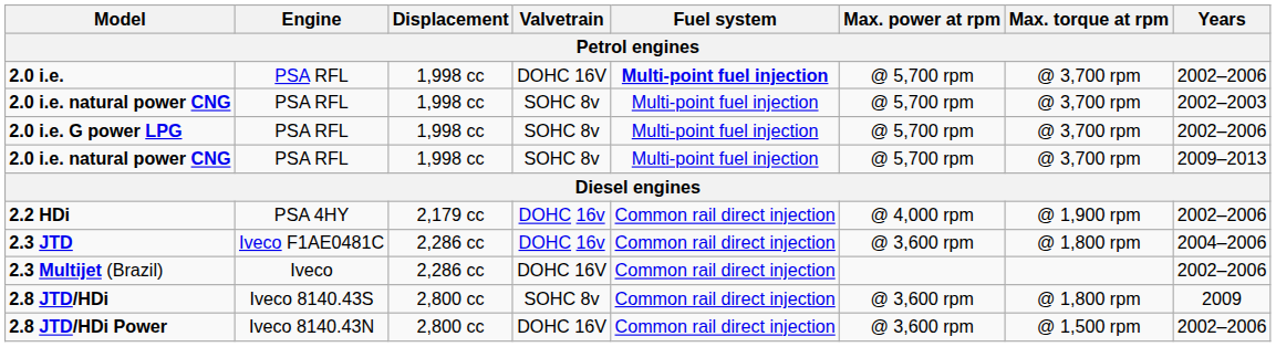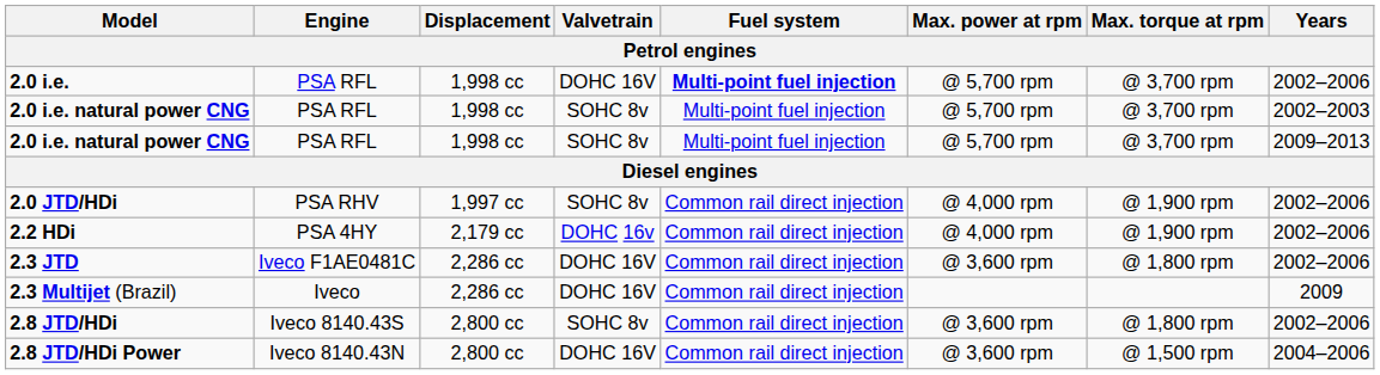- row: 2.0 i.e. G power LPG | PSA RFL | 1,998 cc | SOHC 8v | Multi-point fuel injection | @ 5,700 rpm | @ 3,700 rpm | 2002–2006
+ row: 2.0 JTD/HDi | PSA RHV | 1,997 cc | SOHC 8v | Common rail direct injection | @ 4,000 rpm | @ 1,900 rpm | 2002–2006
2.3 JTD | Valvetrain: DOHC 16v -> DOHC 16V
2.3 JTD | Years: 2004–2006 -> 2002–2006
2.3 Multijet (Brazil) | Years: 2002–2006 -> 2009
2.8 JTD/HDi | Years: 2009 -> 2002–2006
2.8 JTD/HDi Power | Years: 2002–2006 -> 2004–2006
